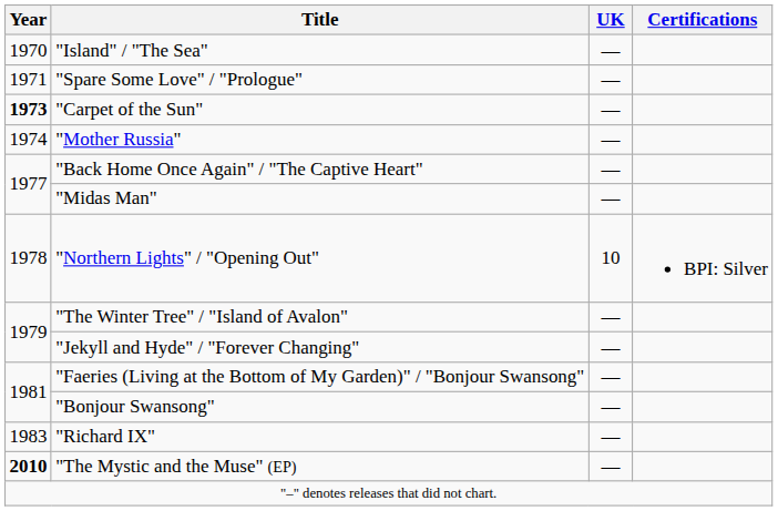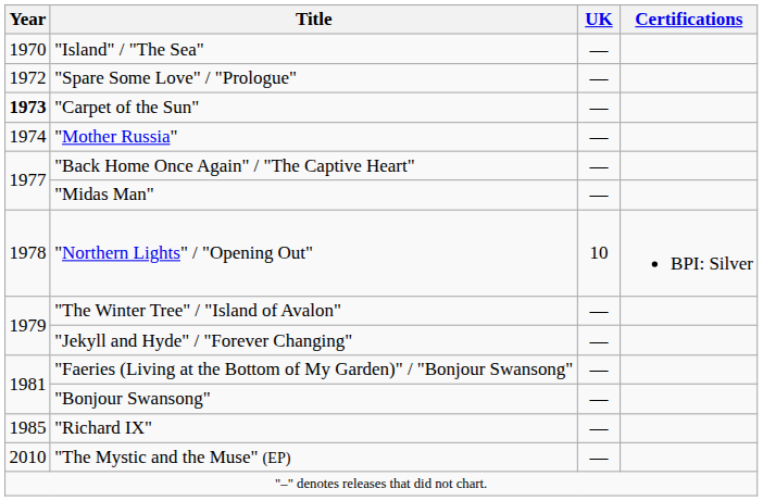"Spare Some Love" / "Prologue" | Year: 1971 -> 1972
"Richard IX" | Year: 1983 -> 1985
"The Mystic and the Muse" (EP) | Year: bold -> normal
